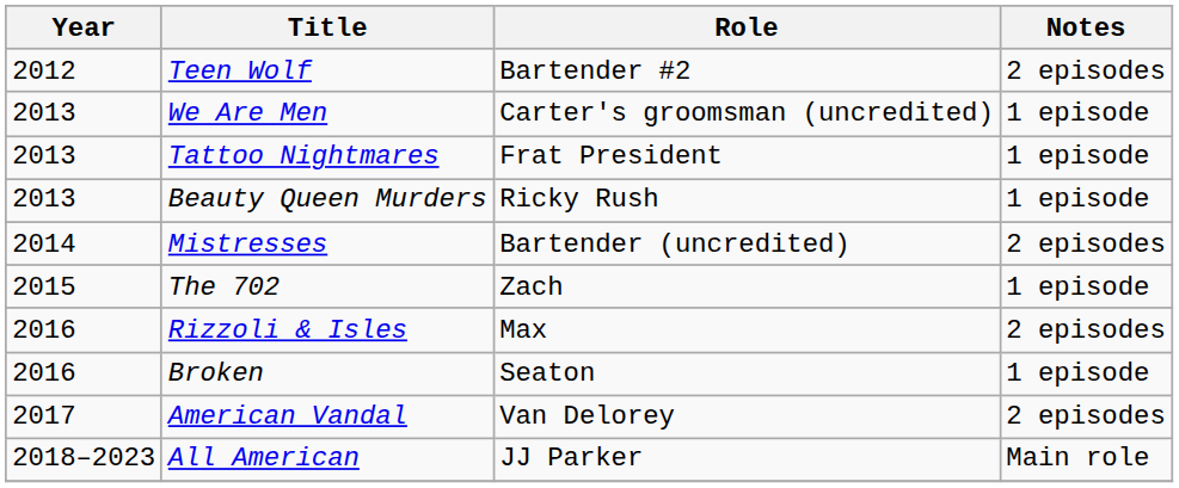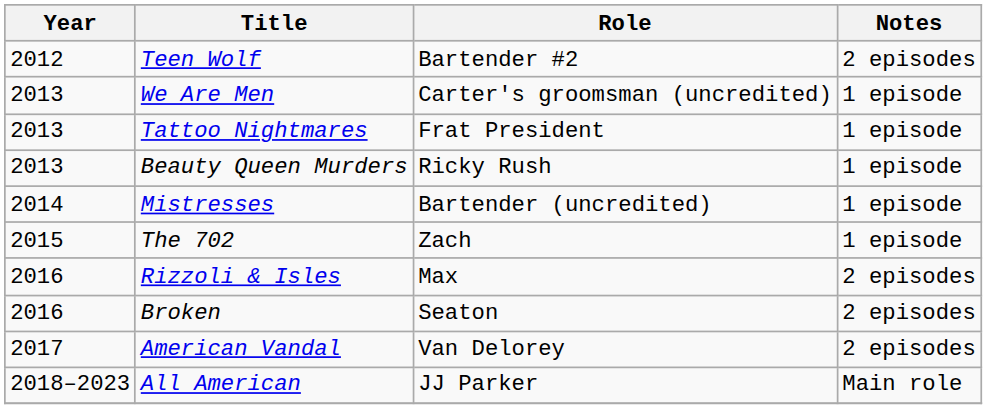Mistresses | Notes: 2 episodes -> 1 episode
Broken | Notes: 1 episode -> 2 episodes
